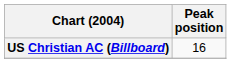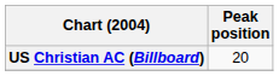US Christian AC (Billboard) | Peak position: 16 -> 20
